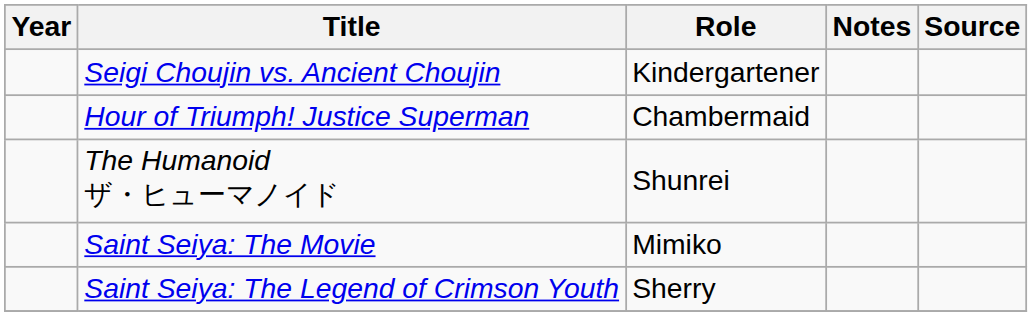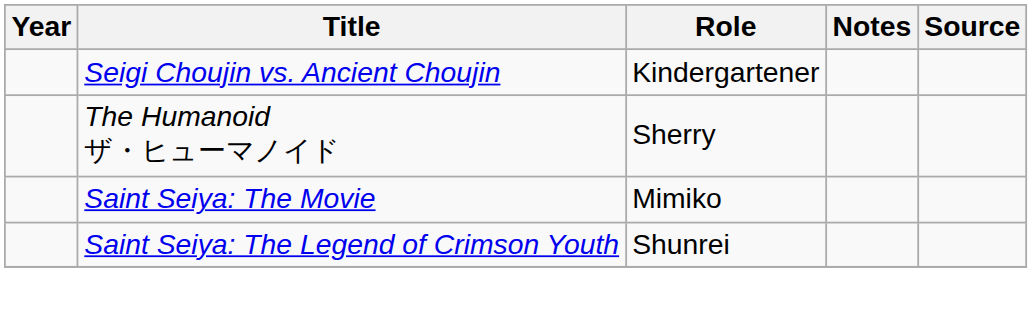- row: Hour of Triumph! Justice Superman | Chambermaid
The Humanoid ザ・ヒューマノイド | Role: Shunrei -> Sherry
Saint Seiya: The Legend of Crimson Youth | Role: Sherry -> Shunrei
